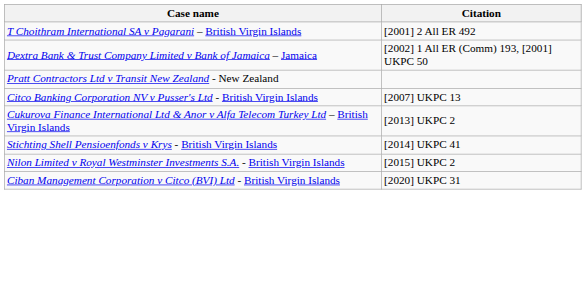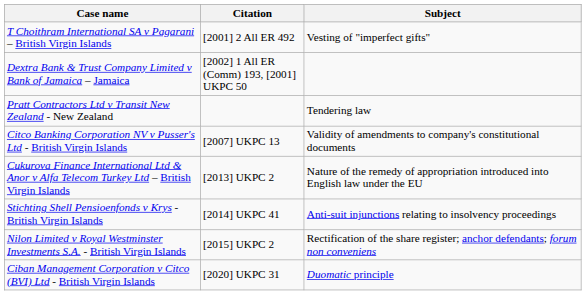+ column: Subject | Vesting of "imperfect gifts" | Tendering law | Validity of amendments to company's constitutional documents | Nature of the remedy of appropriation introduced into English law under the EU | Anti-suit injunctions relating to insolvency proceedings | Rectification of the share register; anchor defendants; forum non conveniens | Duomatic principle
